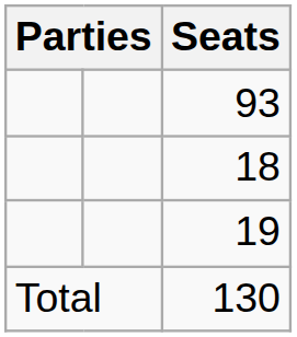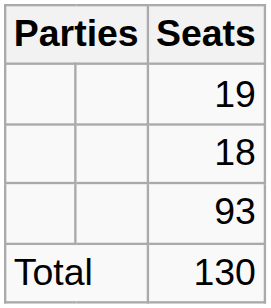rows swapped: 93 <-> 19
